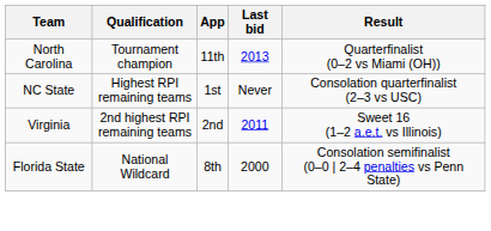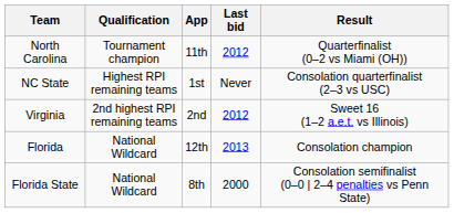North Carolina | Last bid: 2013 -> 2012
Virginia | Last bid: 2011 -> 2012
+ row: Florida | National Wildcard | 12th | 2013 | Consolation champion
